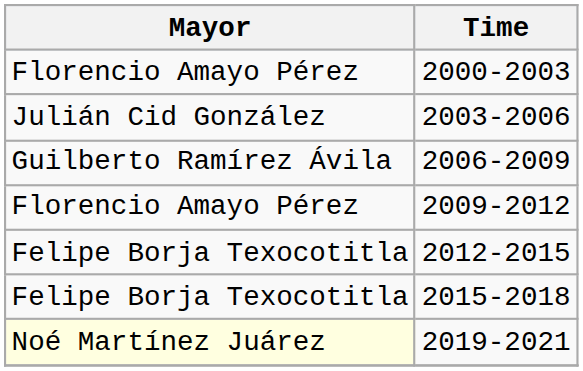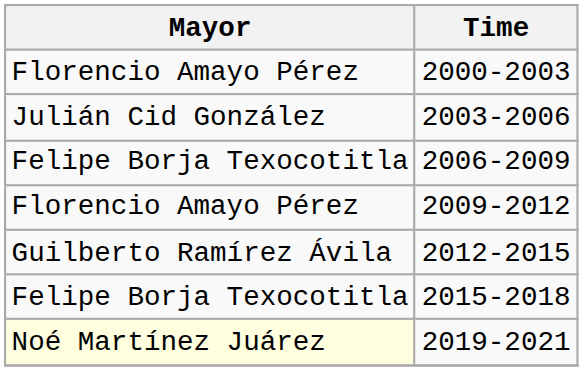2006-2009 | Mayor: Guilberto Ramírez Ávila -> Felipe Borja Texocotitla
2012-2015 | Mayor: Felipe Borja Texocotitla -> Guilberto Ramírez Ávila
